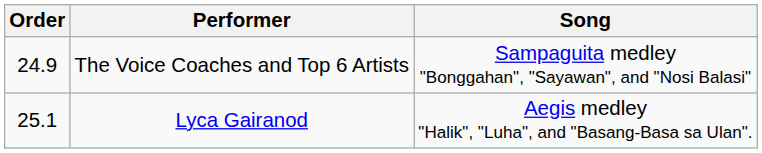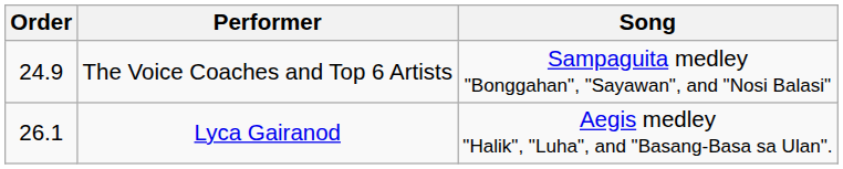Lyca Gairanod | Order: 25.1 -> 26.1
